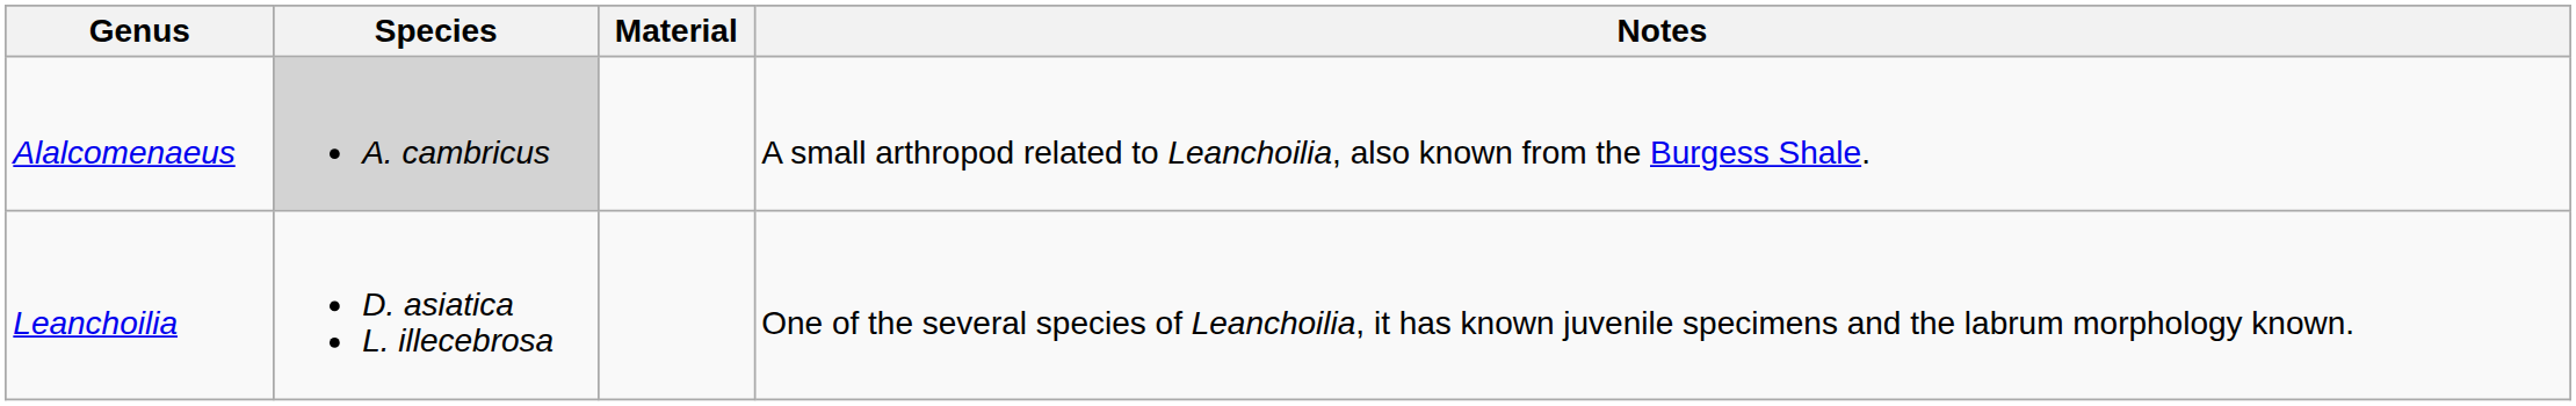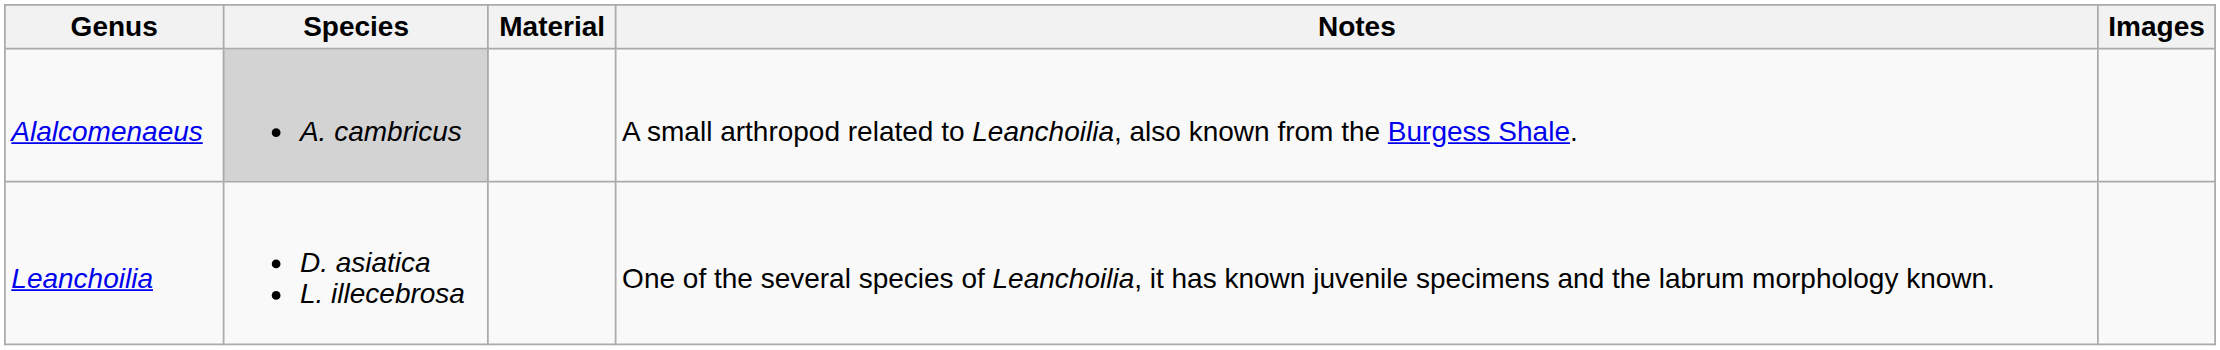+ column: Images
